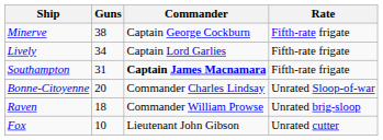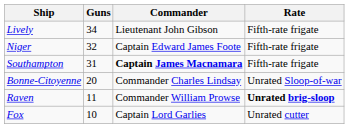- row: Minerve | 38 | Captain George Cockburn | Fifth-rate frigate
Lively | Commander: Captain Lord Garlies -> Lieutenant John Gibson
+ row: Niger | 32 | Captain Edward James Foote | Fifth-rate frigate
Raven | Guns: 18 -> 11
Raven | Rate: normal -> bold
Fox | Commander: Lieutenant John Gibson -> Captain Lord Garlies
